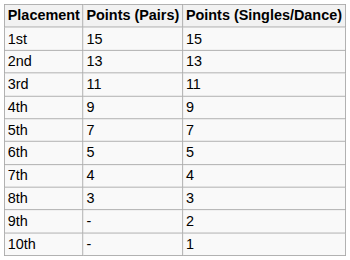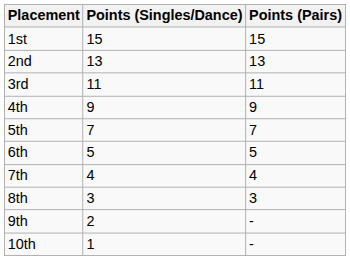columns swapped: Points (Singles/Dance) <-> Points (Pairs)
